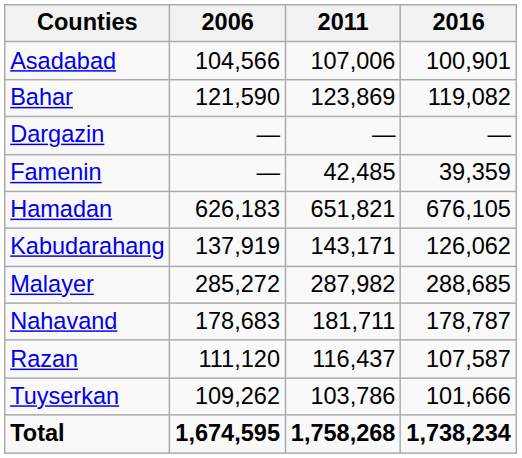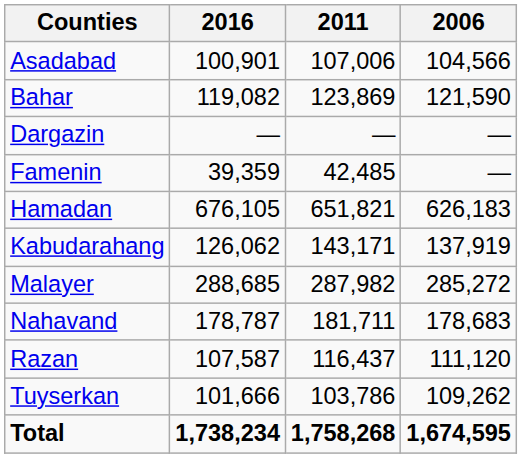columns swapped: 2006 <-> 2016
